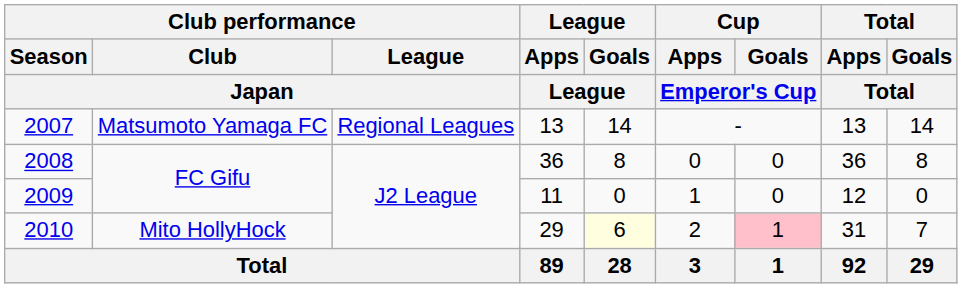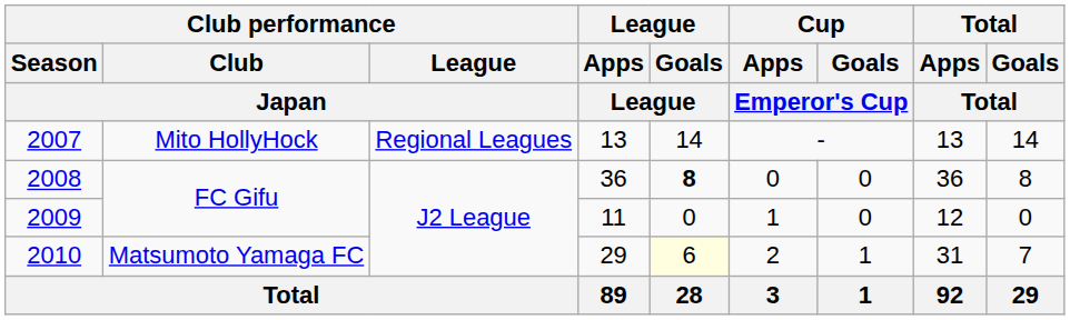2007 | Club performance / Club / Japan: Matsumoto Yamaga FC -> Mito HollyHock
2008 | League / Goals / League: normal -> bold
2010 | Club performance / Club / Japan: Mito HollyHock -> Matsumoto Yamaga FC
2010 | Cup / Goals / Emperor's Cup: pink background -> no background
